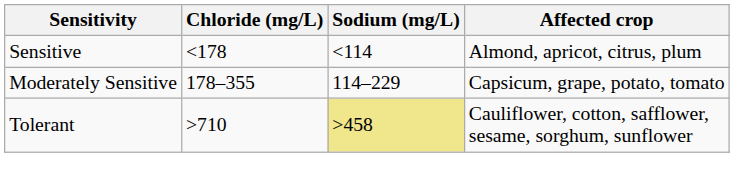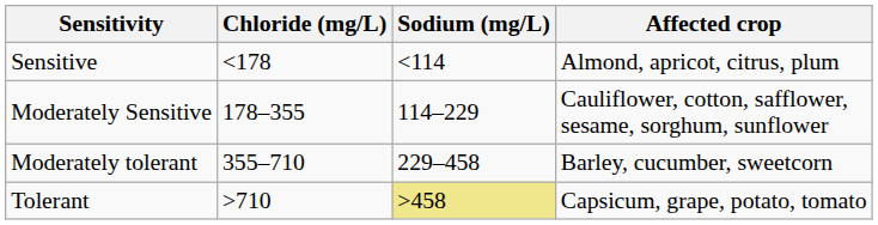Moderately Sensitive | Affected crop: Capsicum, grape, potato, tomato -> Cauliflower, cotton, safflower, sesame, sorghum, sunflower
+ row: Moderately tolerant | 355–710 | 229–458 | Barley, cucumber, sweetcorn
Tolerant | Affected crop: Cauliflower, cotton, safflower, sesame, sorghum, sunflower -> Capsicum, grape, potato, tomato
